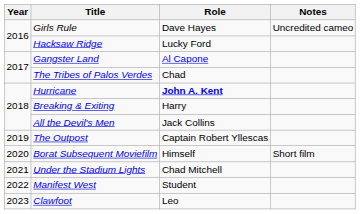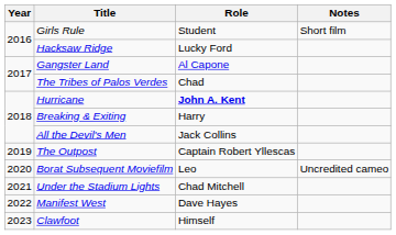Girls Rule | Role: Dave Hayes -> Student
Girls Rule | Notes: Uncredited cameo -> Short film
Borat Subsequent Moviefilm | Role: Himself -> Leo
Borat Subsequent Moviefilm | Notes: Short film -> Uncredited cameo
Manifest West | Role: Student -> Dave Hayes
Clawfoot | Role: Leo -> Himself
